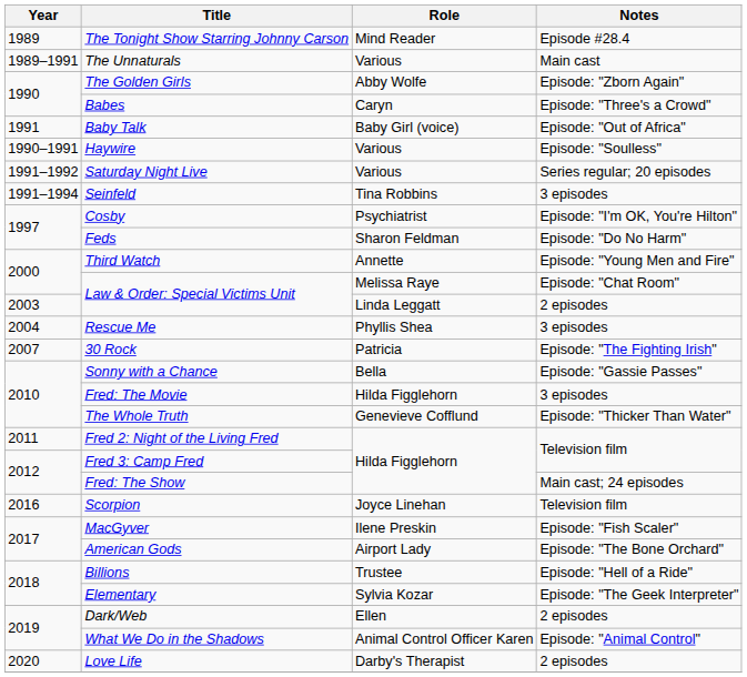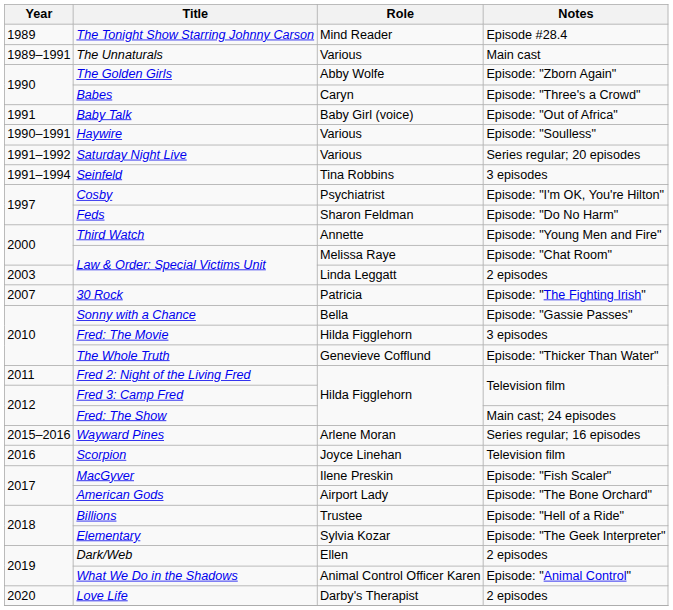- row: 2004 | Rescue Me | Phyllis Shea | 3 episodes
+ row: 2015–2016 | Wayward Pines | Arlene Moran | Series regular; 16 episodes
